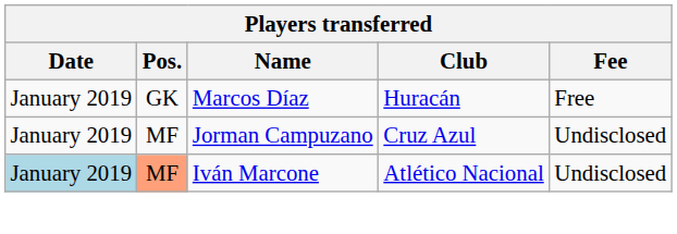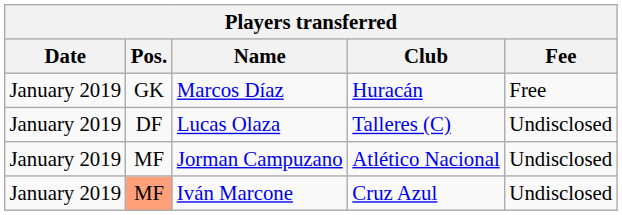+ row: January 2019 | DF | Lucas Olaza | Talleres (C) | Undisclosed
Jorman Campuzano | Club: Cruz Azul -> Atlético Nacional
Iván Marcone | Date: lightblue background -> no background
Iván Marcone | Club: Atlético Nacional -> Cruz Azul
